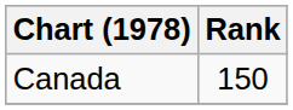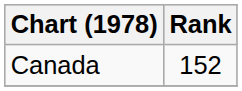Canada | Rank: 150 -> 152
